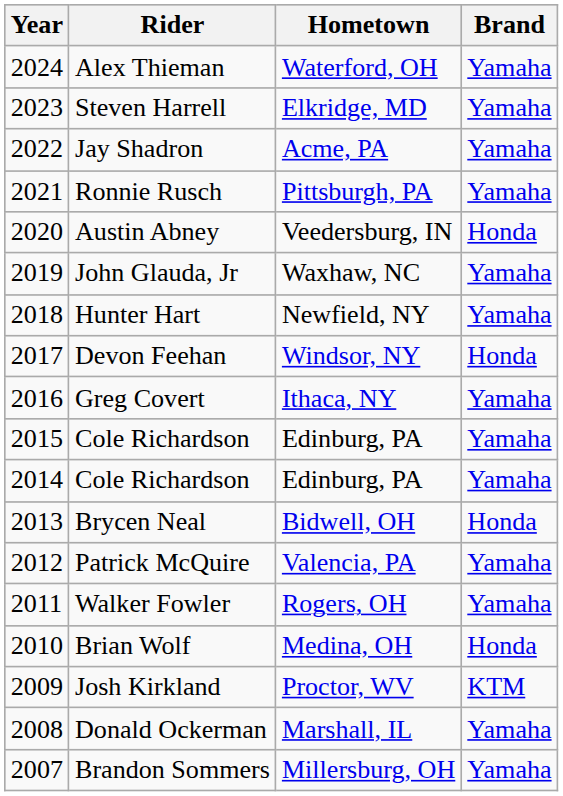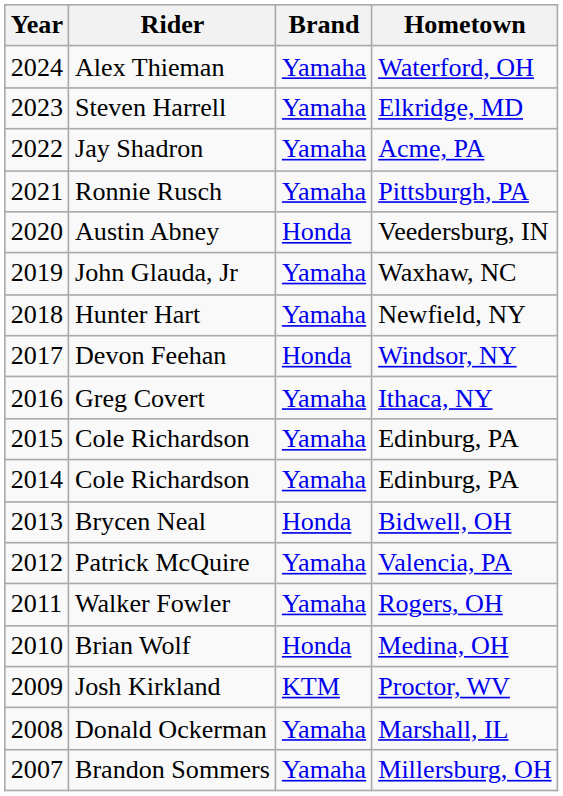columns swapped: Hometown <-> Brand
